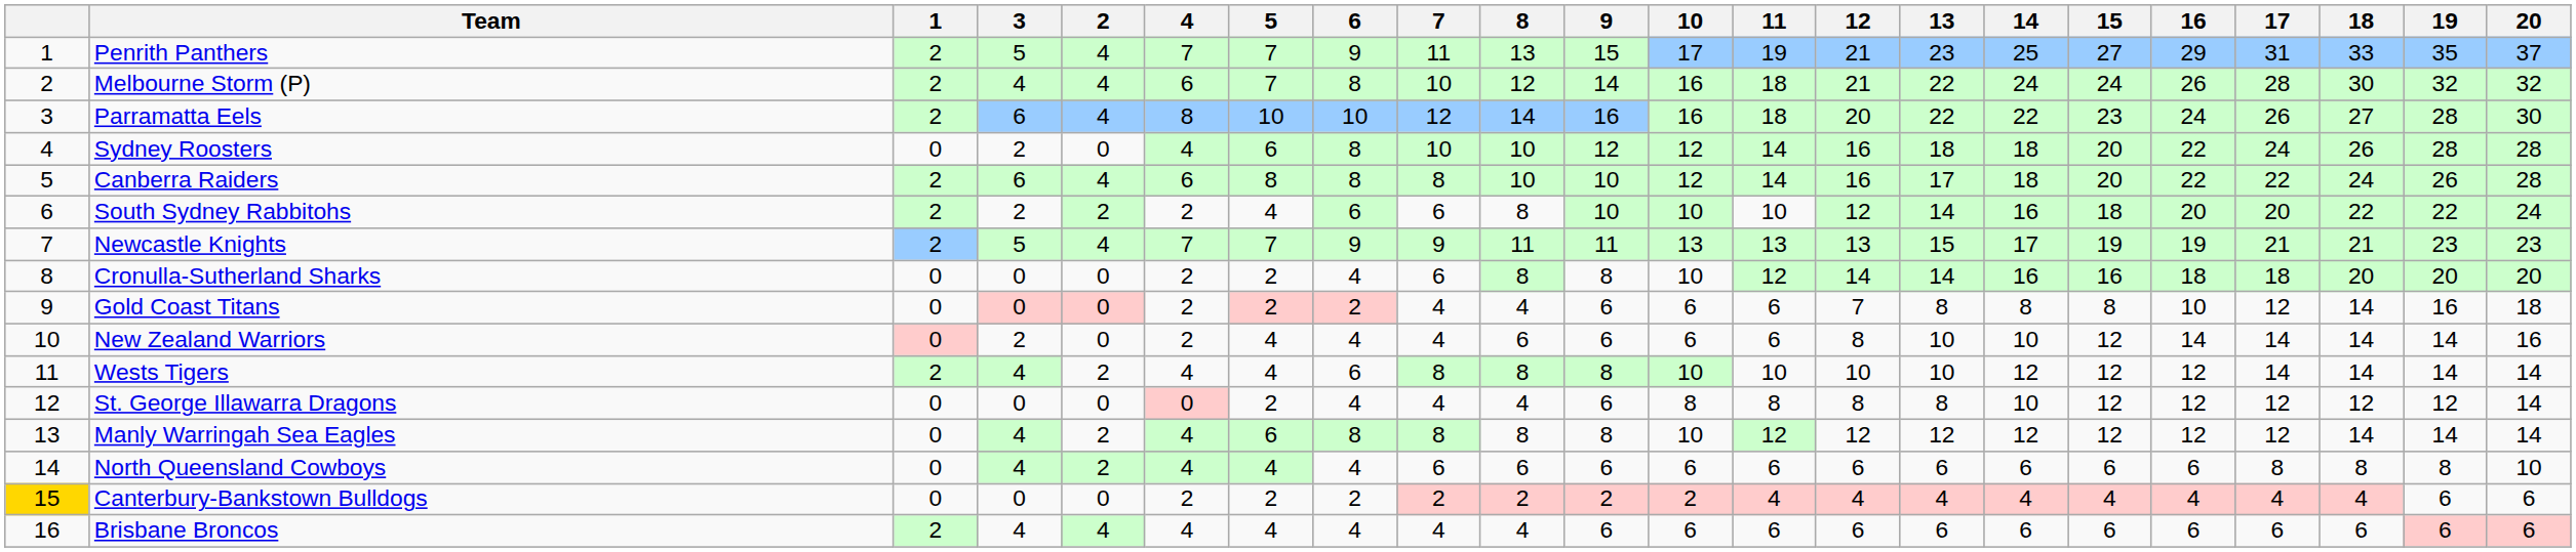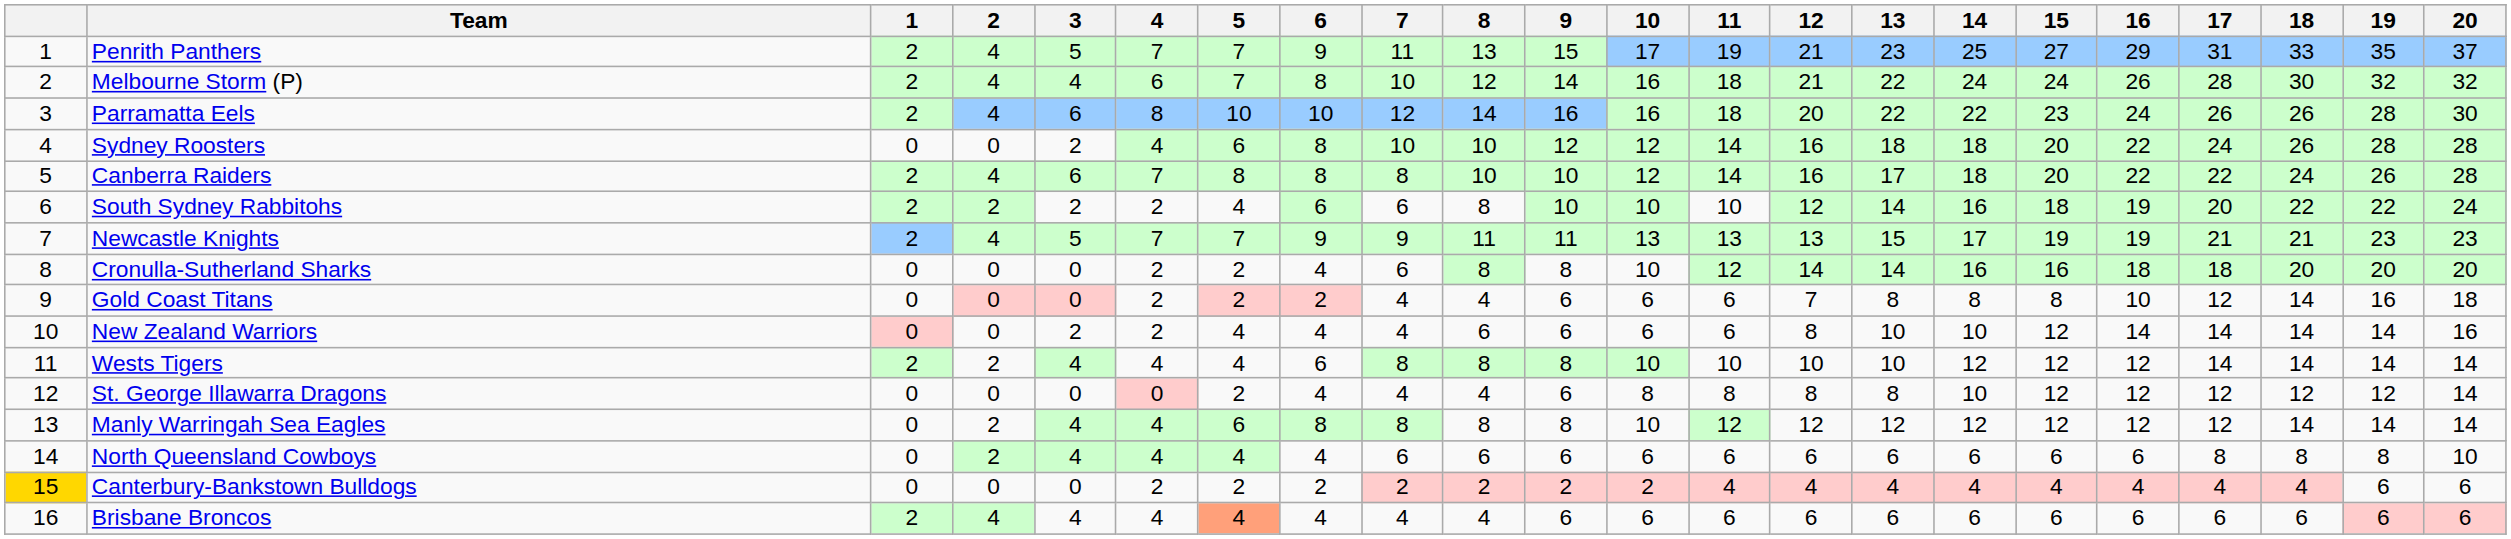columns swapped: 2 <-> 3
Parramatta Eels | 18: 27 -> 26
Canberra Raiders | 4: 6 -> 7
South Sydney Rabbitohs | 16: 20 -> 19
Brisbane Broncos | 5: no background -> lightsalmon background
